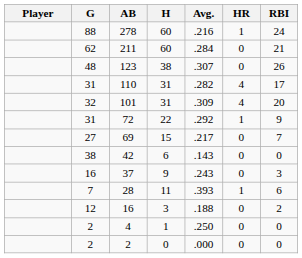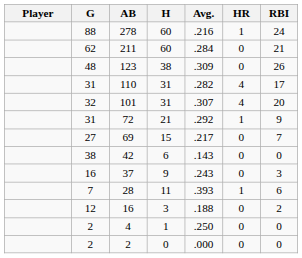123 | Avg.: .307 -> .309
101 | Avg.: .309 -> .307
72 | H: 22 -> 21
